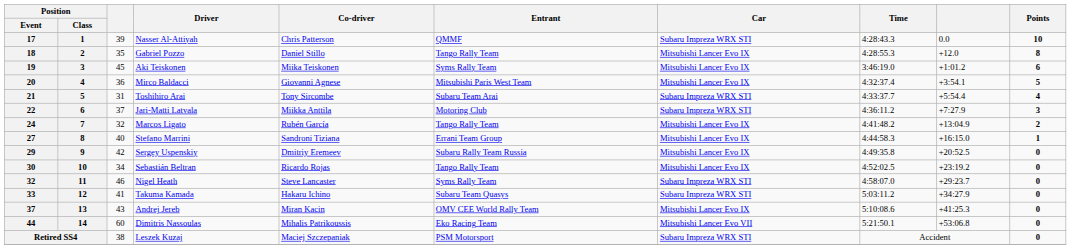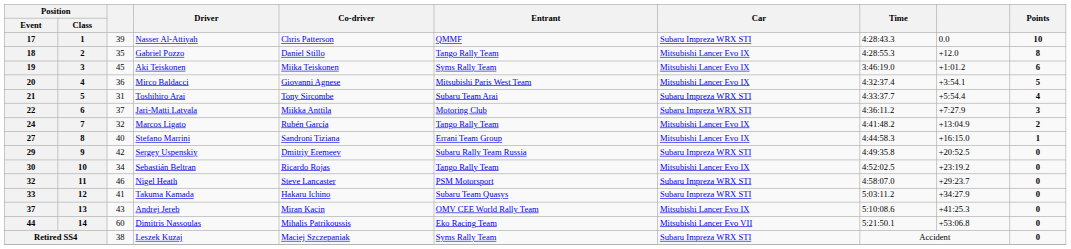Sergey Uspenskiy | Car: Mitsubishi Lancer Evo IX -> Subaru Impreza WRX STI
Nigel Heath | Entrant: Syms Rally Team -> PSM Motorsport
Leszek Kuzaj | Entrant: PSM Motorsport -> Syms Rally Team
